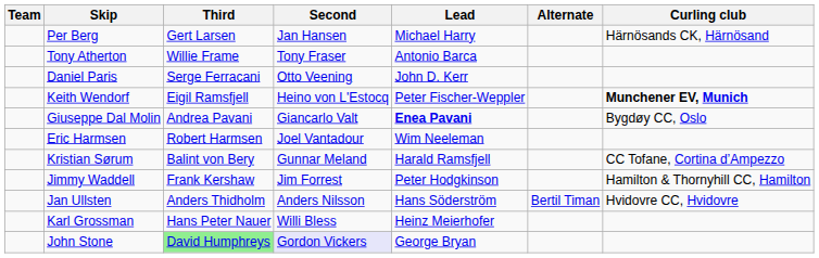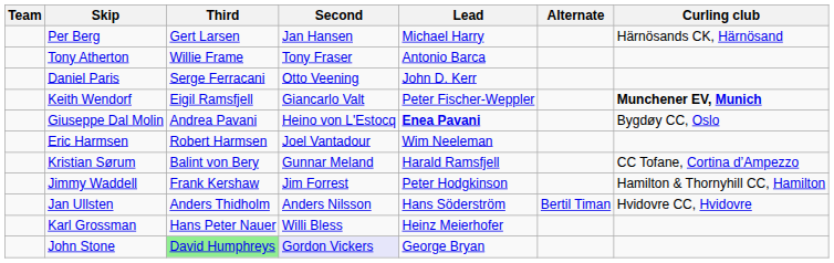Keith Wendorf | Second: Heino von L'Estocq -> Giancarlo Valt
Giuseppe Dal Molin | Second: Giancarlo Valt -> Heino von L'Estocq
